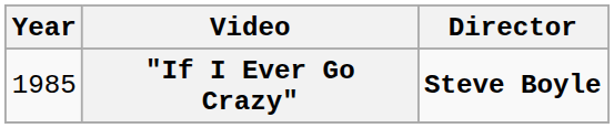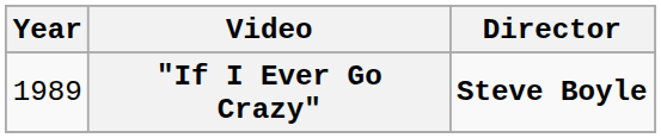"If I Ever Go Crazy" | Year: 1985 -> 1989
